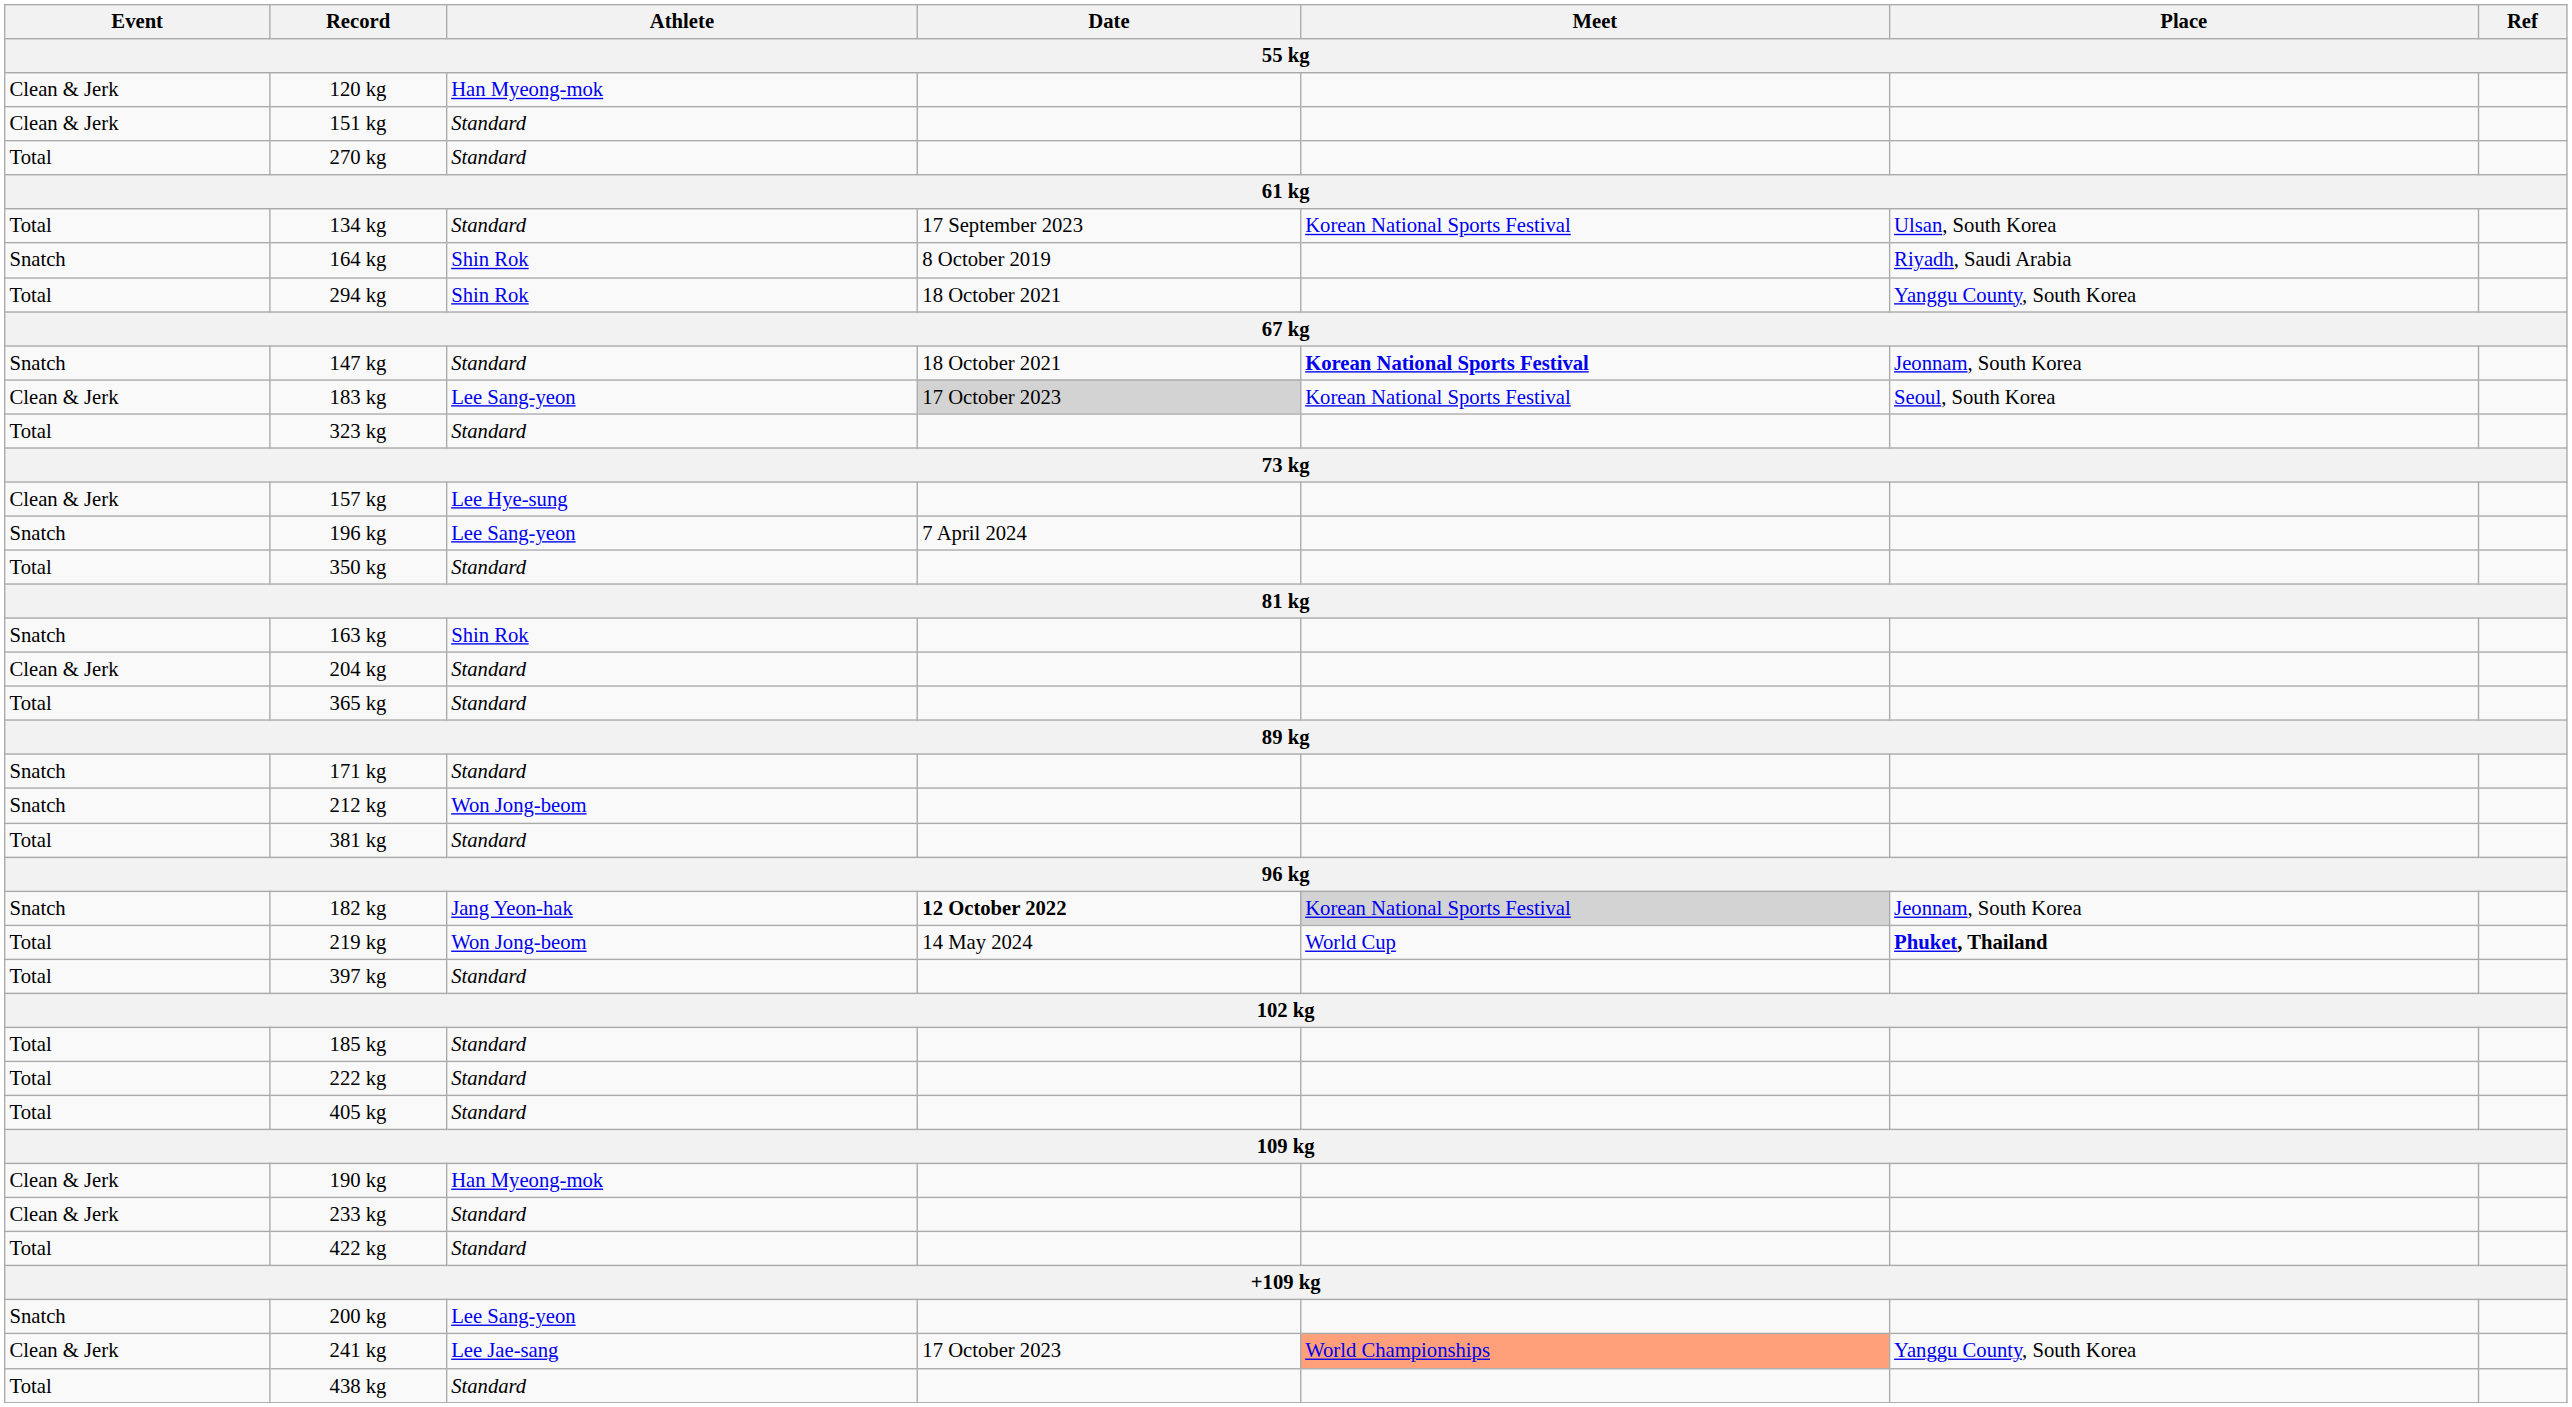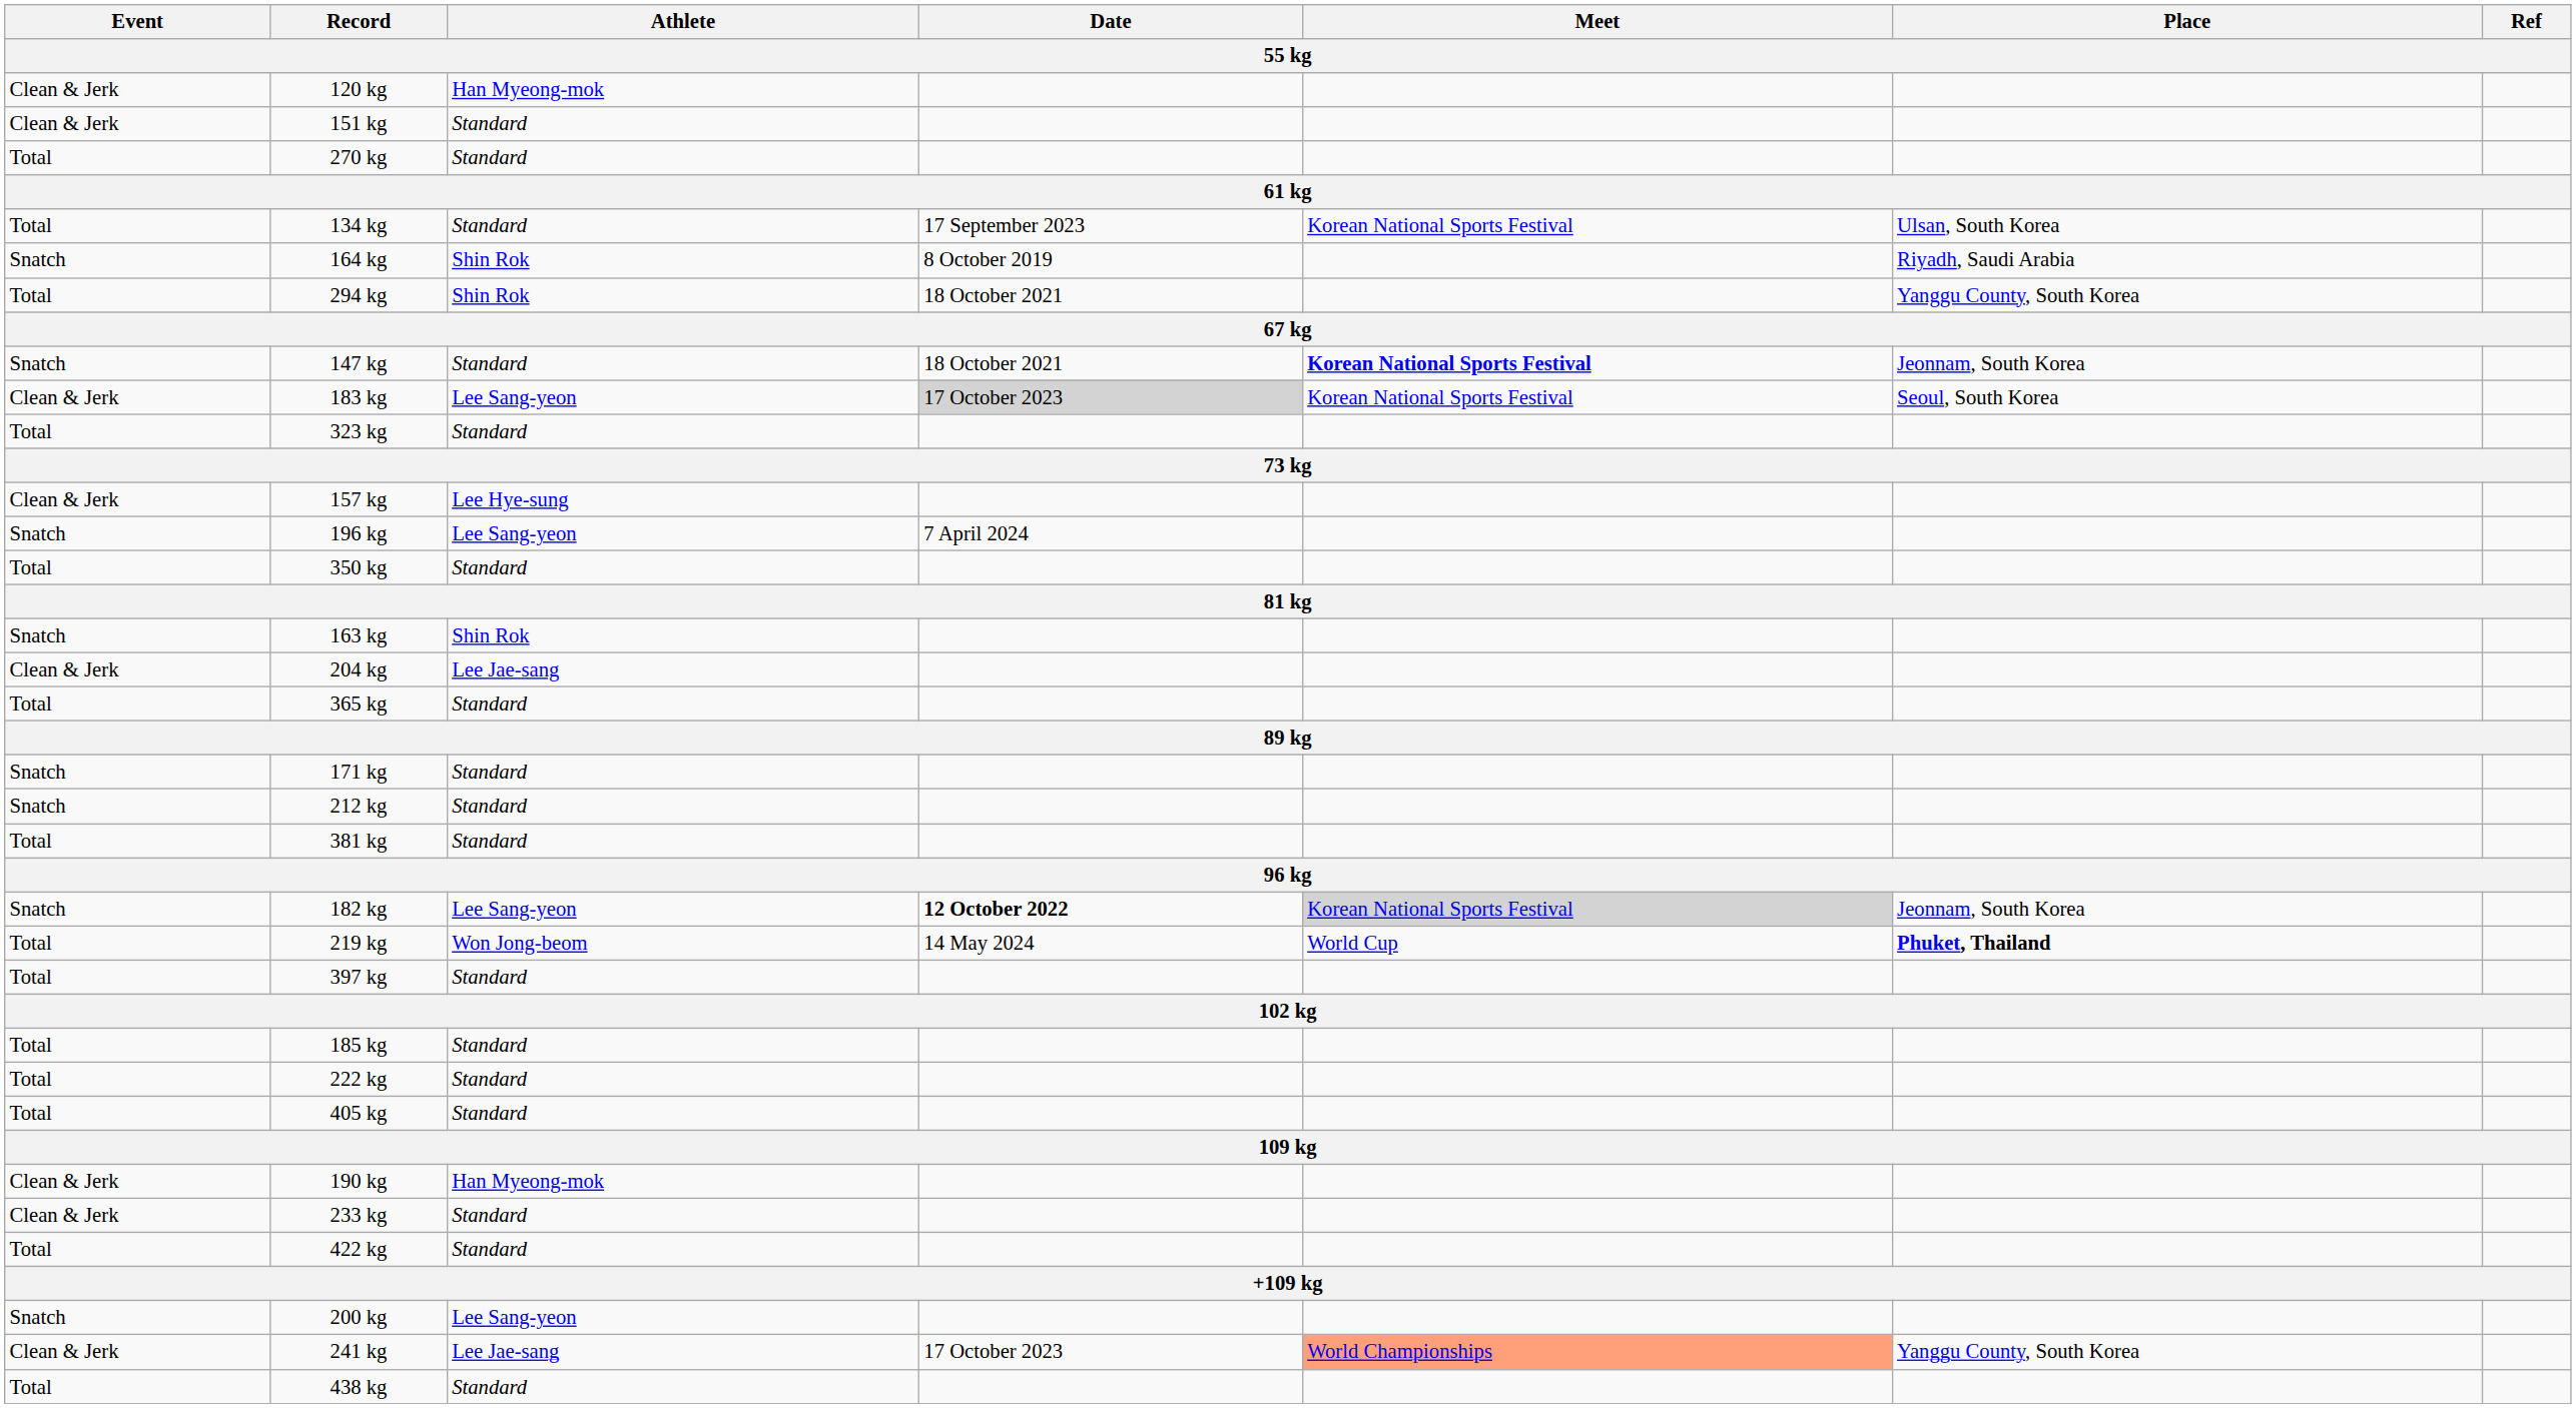204 kg | Athlete: Standard -> Lee Jae-sang
212 kg | Athlete: Won Jong-beom -> Standard
182 kg | Athlete: Jang Yeon-hak -> Lee Sang-yeon
